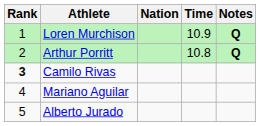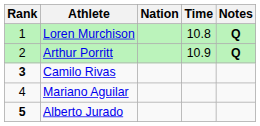Loren Murchison | Time: 10.9 -> 10.8
Arthur Porritt | Time: 10.8 -> 10.9
Alberto Jurado | Rank: normal -> bold
